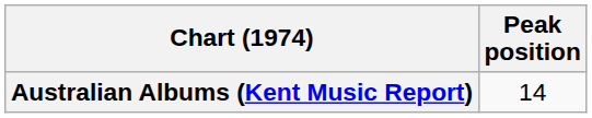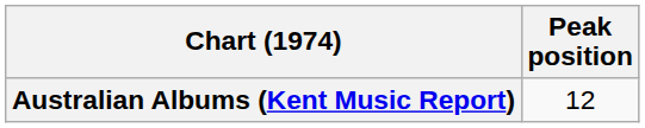Australian Albums (Kent Music Report) | Peak position: 14 -> 12
